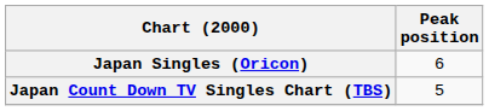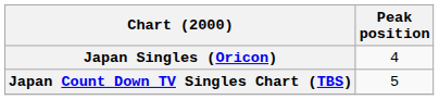Japan Singles (Oricon) | Peak position: 6 -> 4
